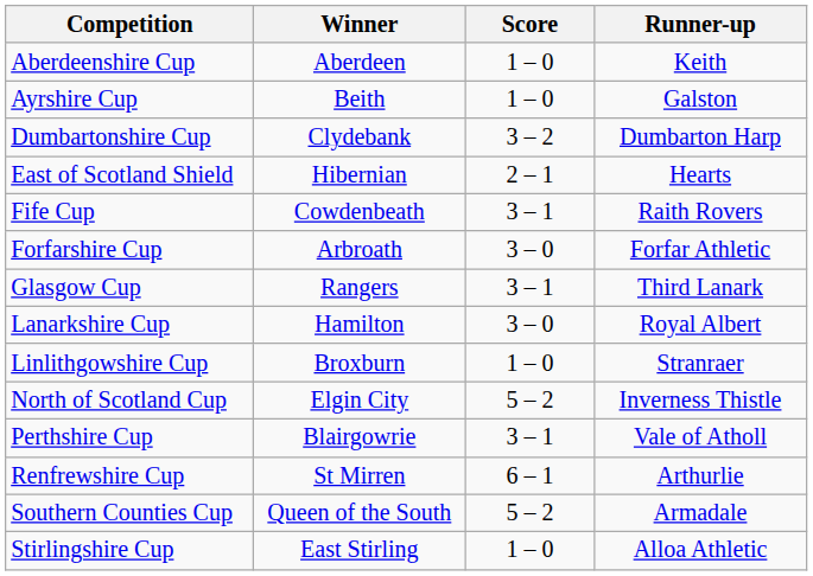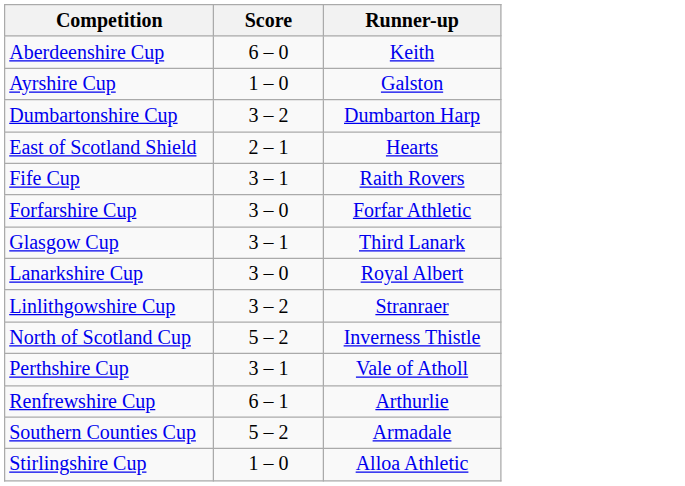- column: Winner | Aberdeen | Beith | Clydebank | Hibernian | Cowdenbeath | Arbroath | Rangers | Hamilton | Broxburn | Elgin City | Blairgowrie | St Mirren | Queen of the South | East Stirling
Aberdeenshire Cup | Score: 1 – 0 -> 6 – 0
Linlithgowshire Cup | Score: 1 – 0 -> 3 – 2
